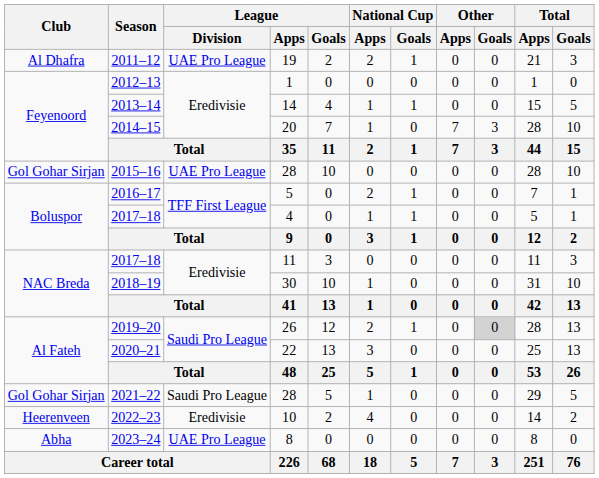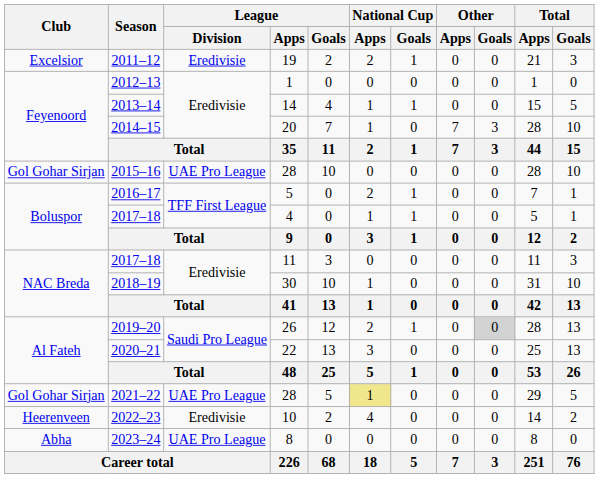2011–12 | Club: Al Dhafra -> Excelsior
2011–12 | League / Division: UAE Pro League -> Eredivisie
2021–22 | League / Division: Saudi Pro League -> UAE Pro League
2021–22 | National Cup / Apps: no background -> khaki background
